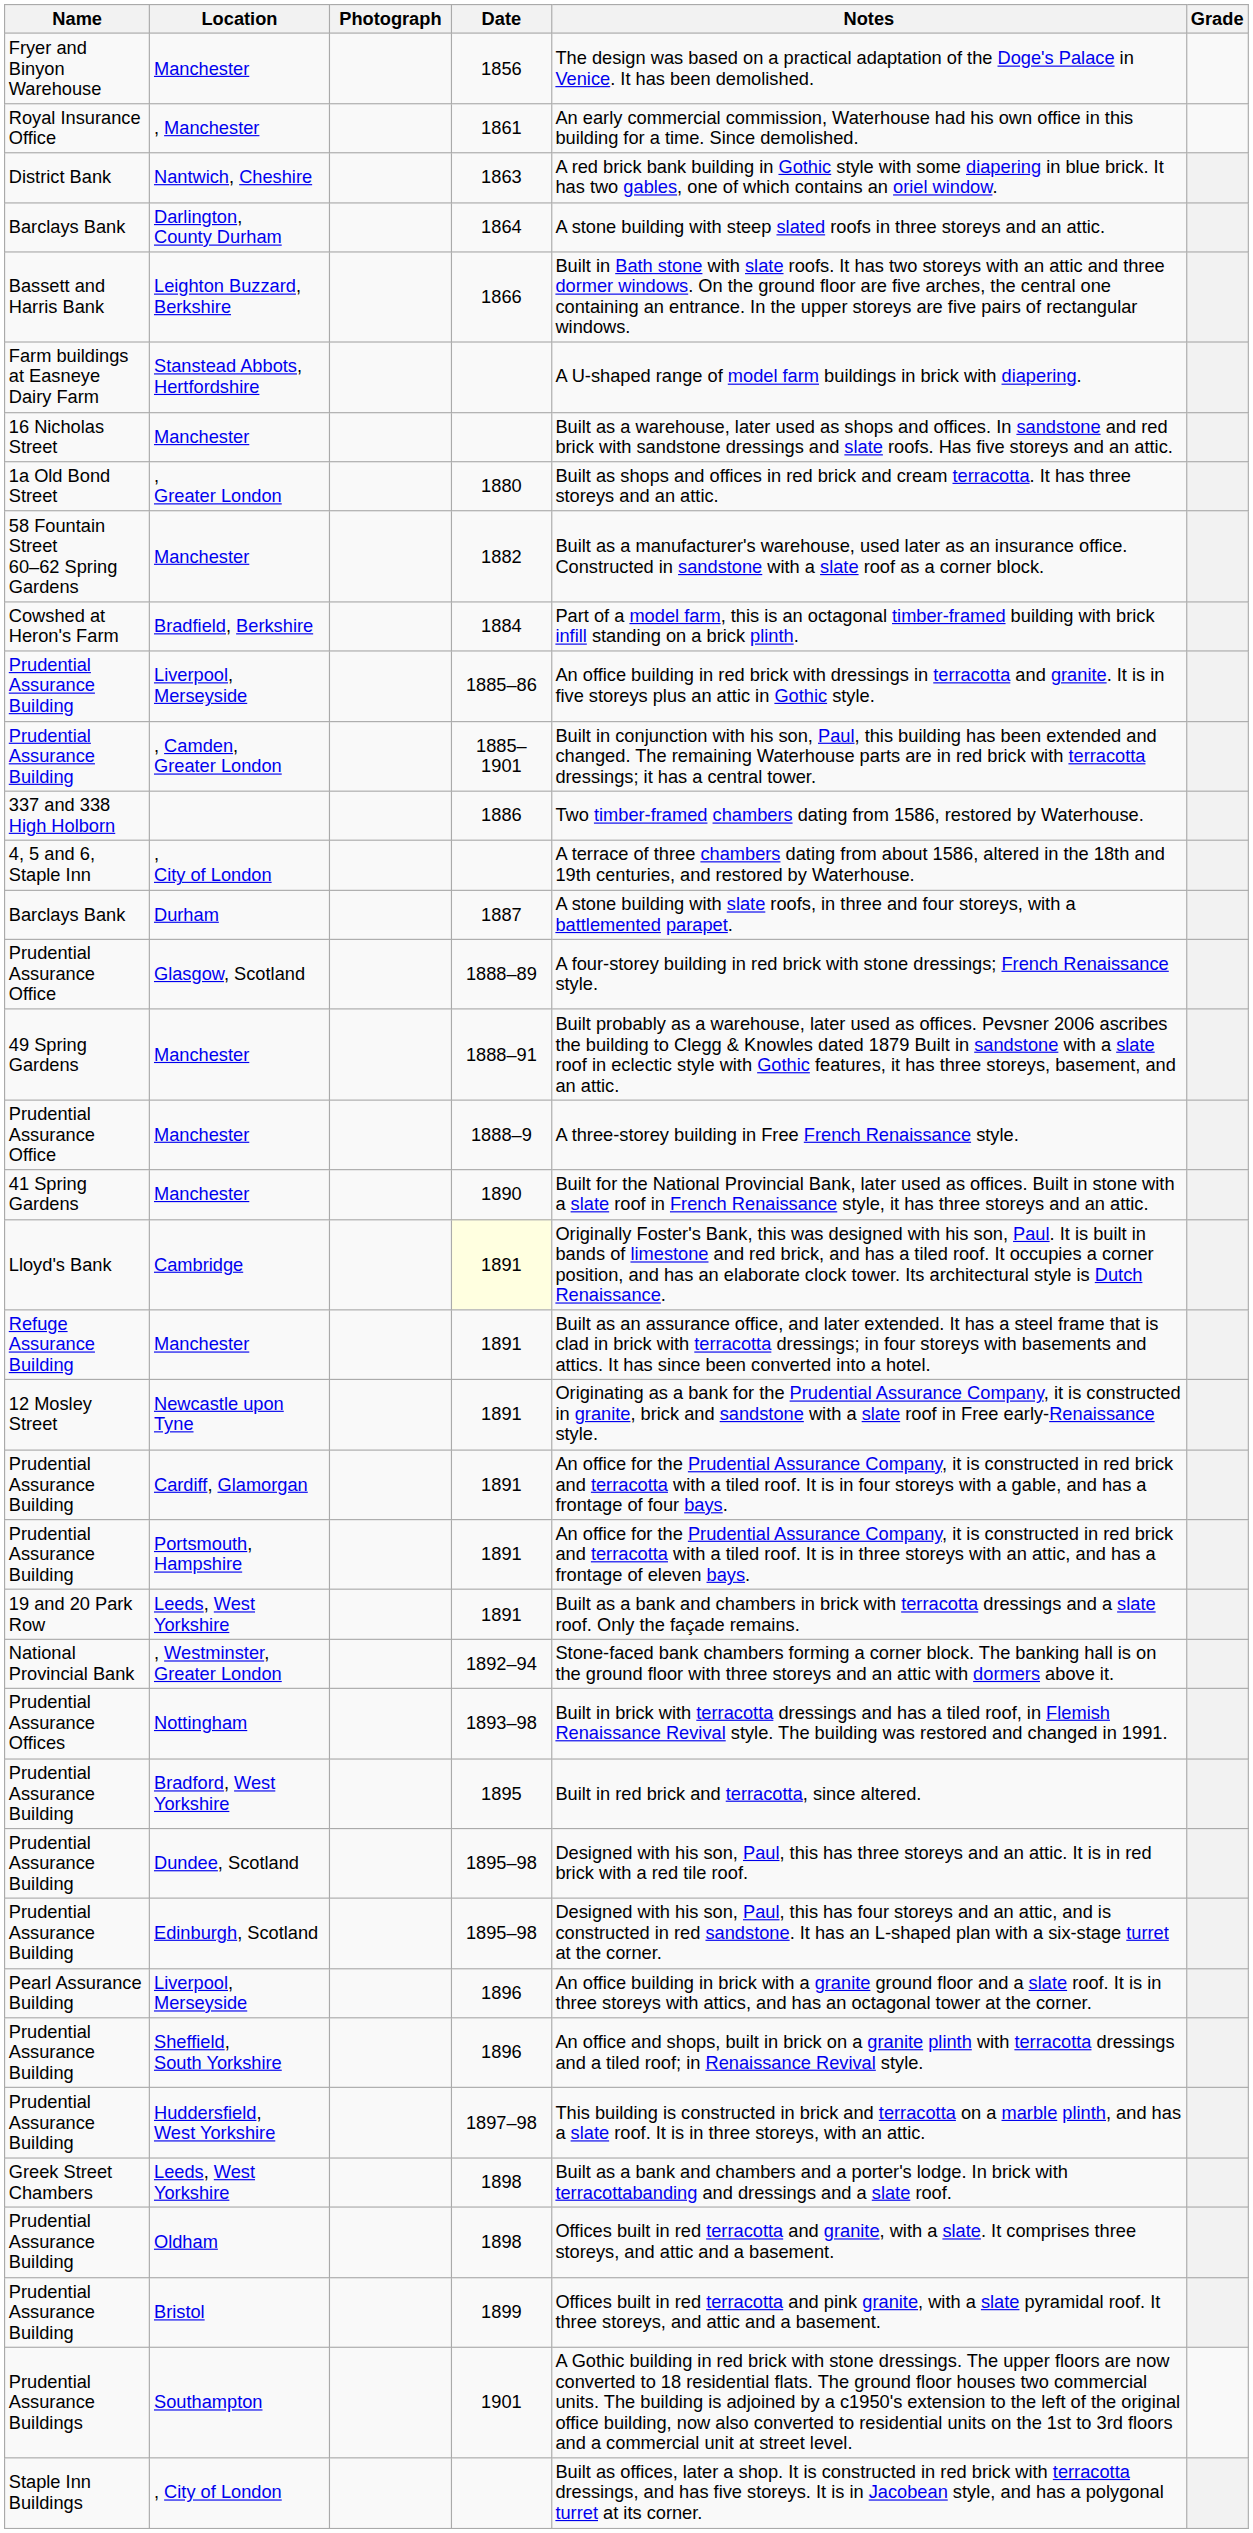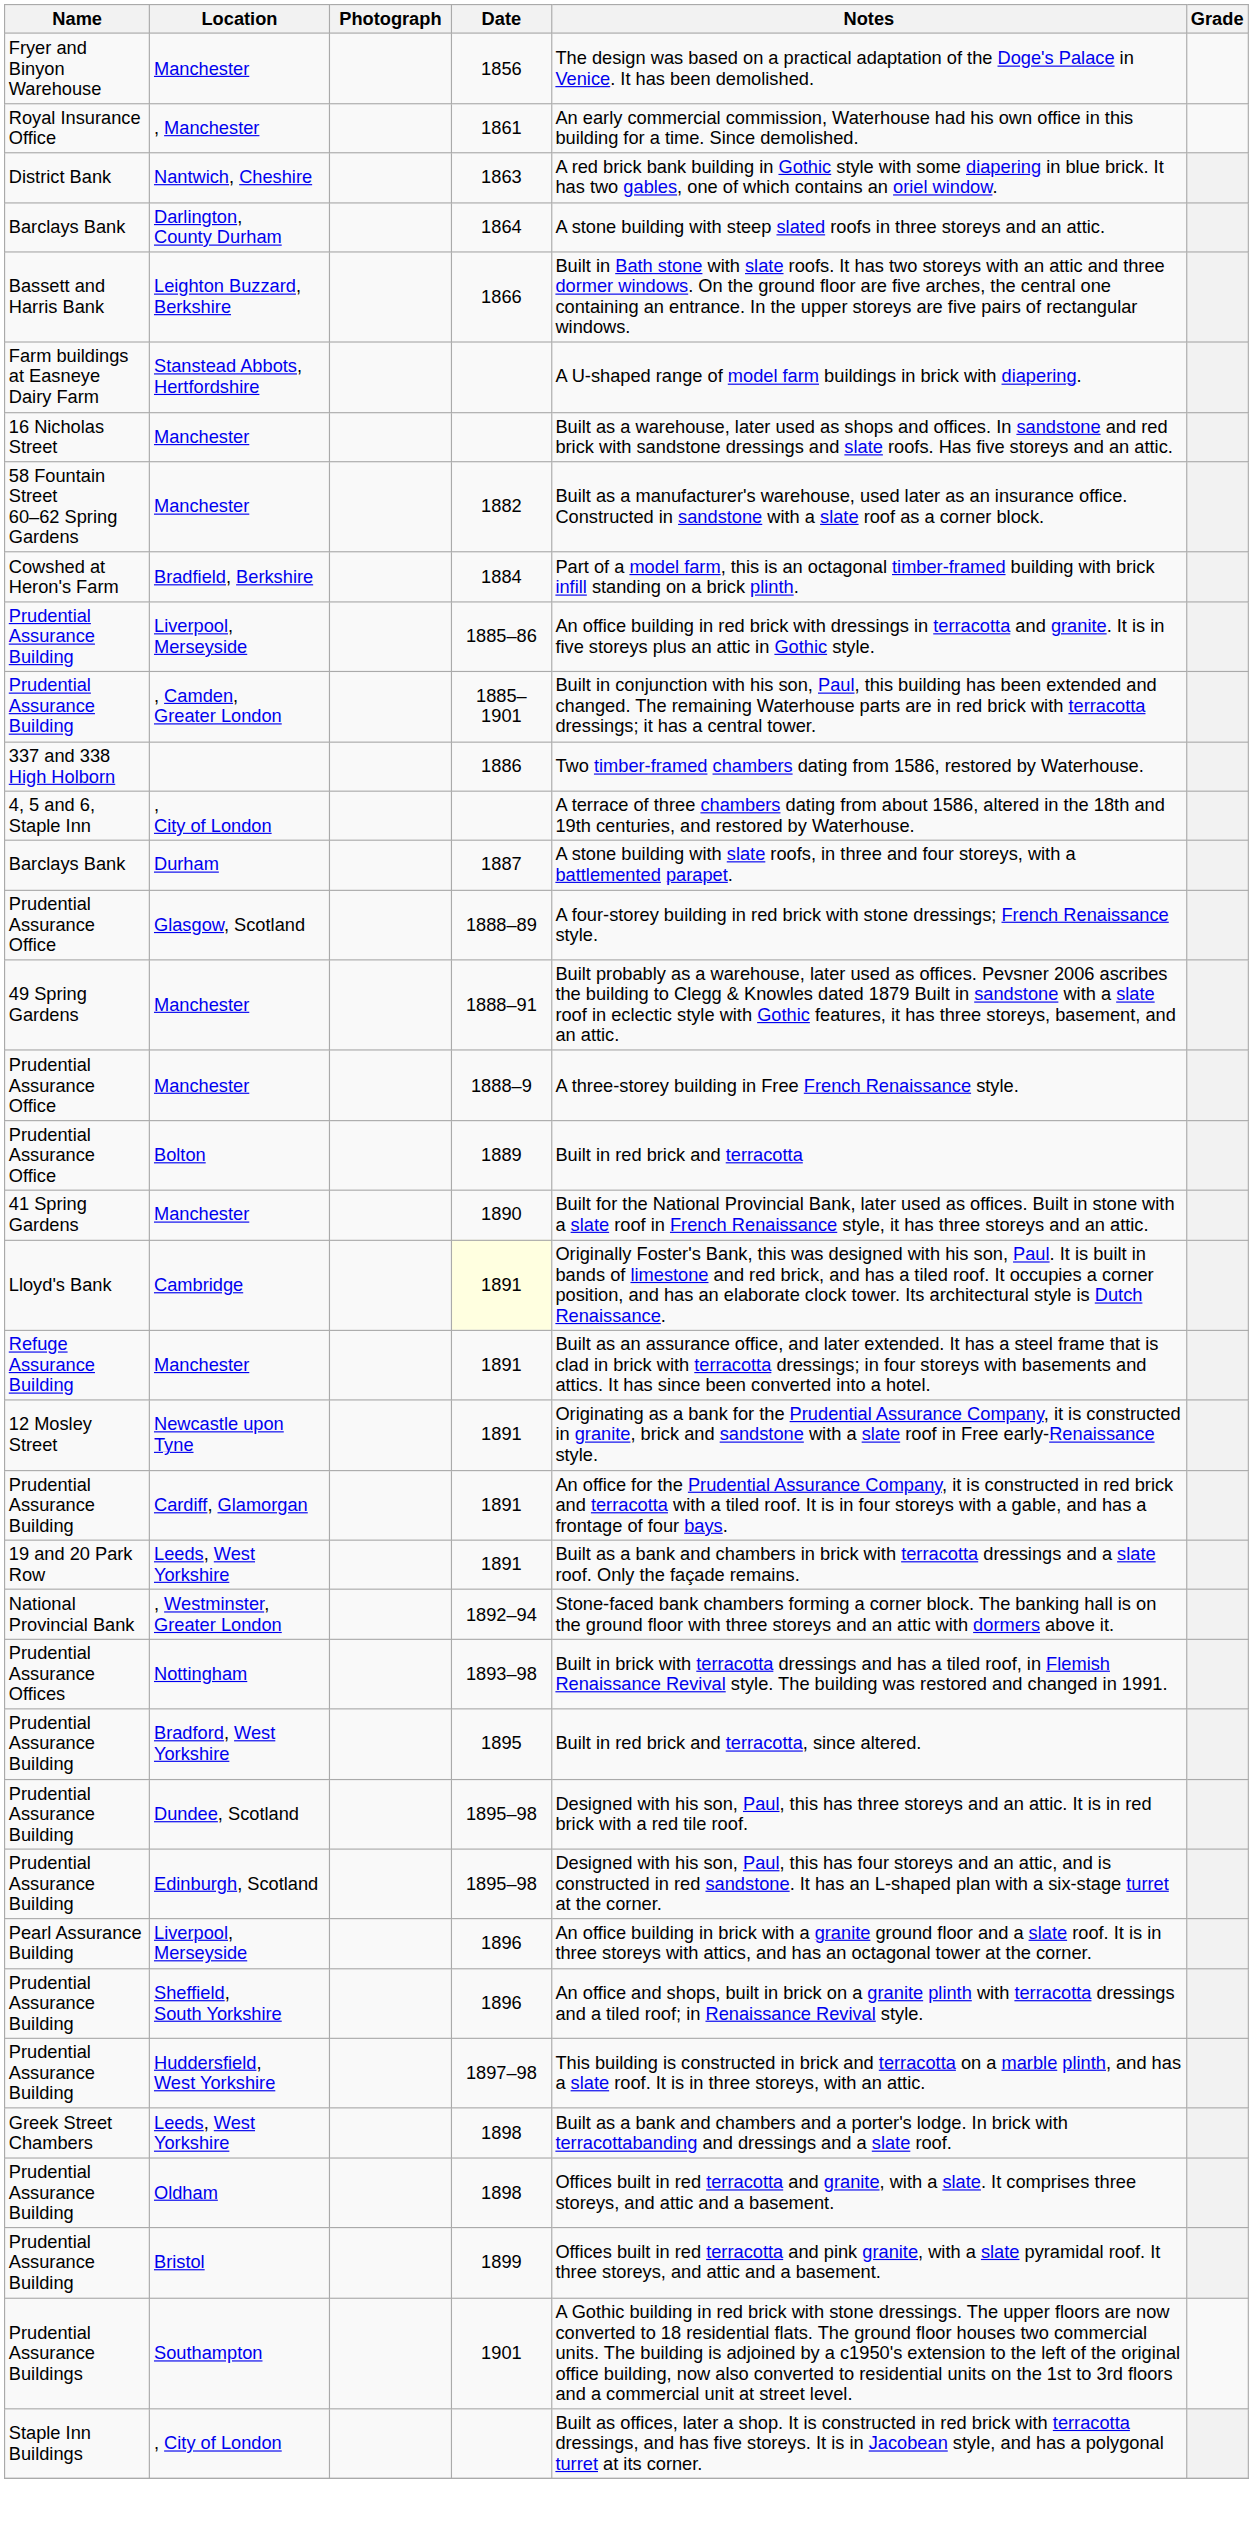- row: 1a Old Bond Street | , Greater London | 1880 | Built as shops and offices in red brick and cream terracotta. It has three storeys and an attic.
+ row: Prudential Assurance Office | Bolton | 1889 | Built in red brick and terracotta
- row: Prudential Assurance Building | Portsmouth, Hampshire | 1891 | An office for the Prudential Assurance Company, it is constructed in red brick and terracotta with a tiled roof. It is in three storeys with an attic, and has a frontage of eleven bays.
